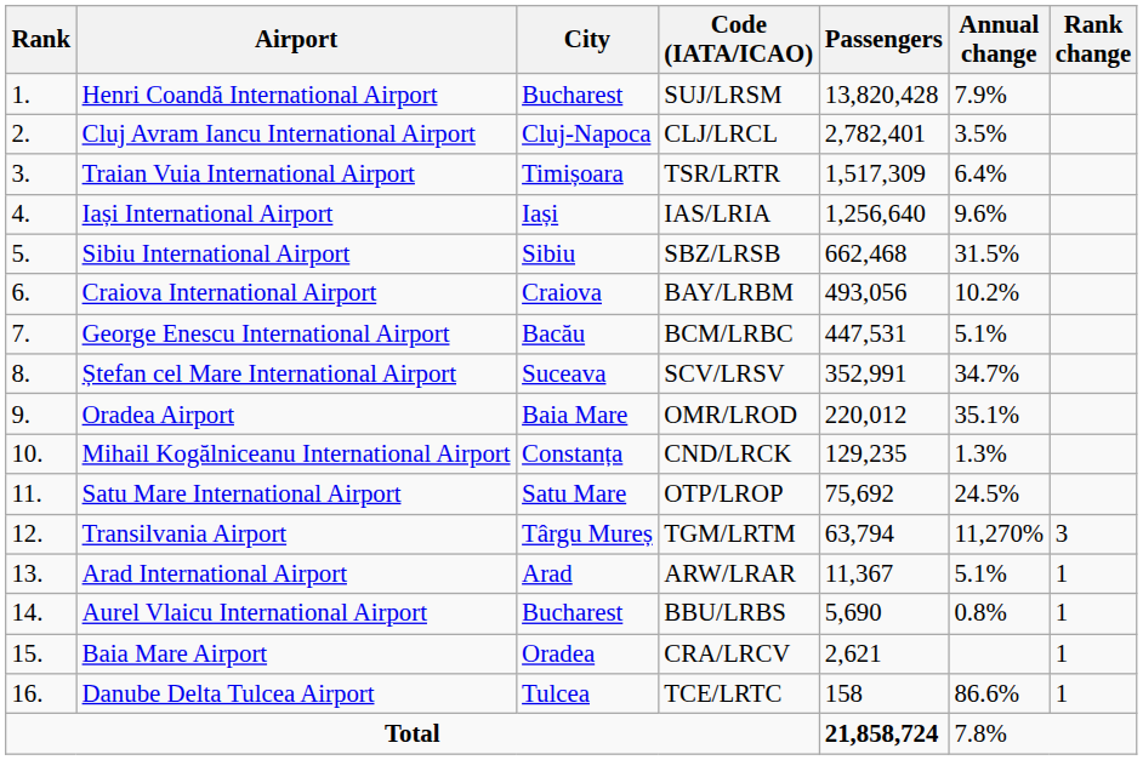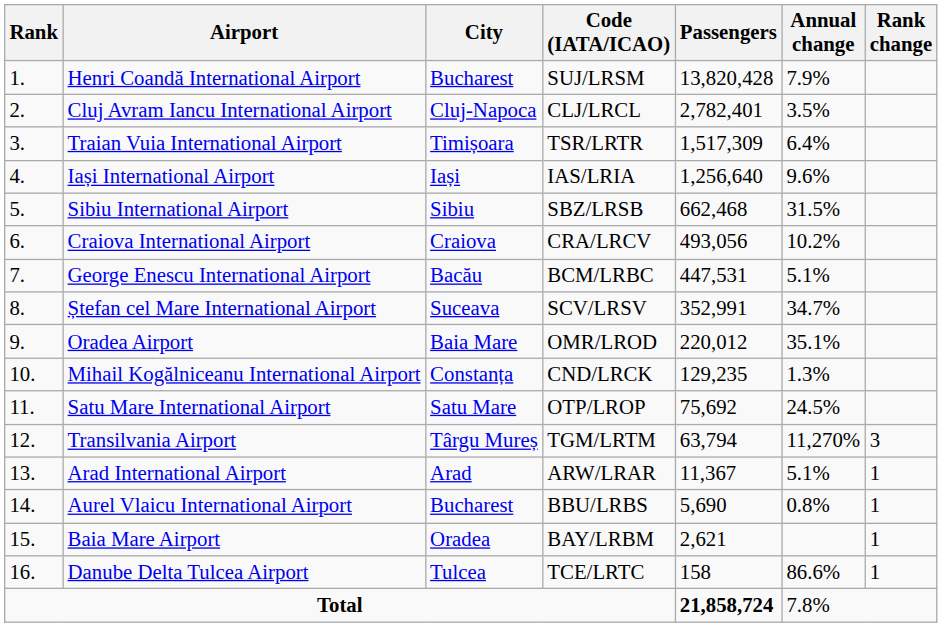Craiova International Airport | Code (IATA/ICAO): BAY/LRBM -> CRA/LRCV
Baia Mare Airport | Code (IATA/ICAO): CRA/LRCV -> BAY/LRBM
